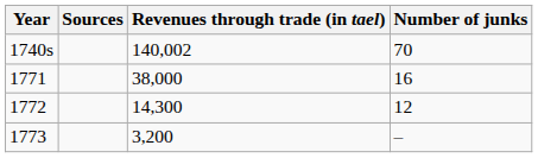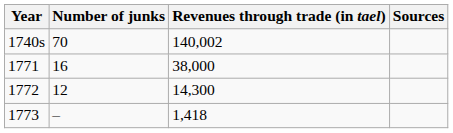columns swapped: Number of junks <-> Sources
1773 | Revenues through trade (in tael): 3,200 -> 1,418
